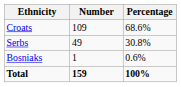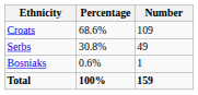columns swapped: Number <-> Percentage
